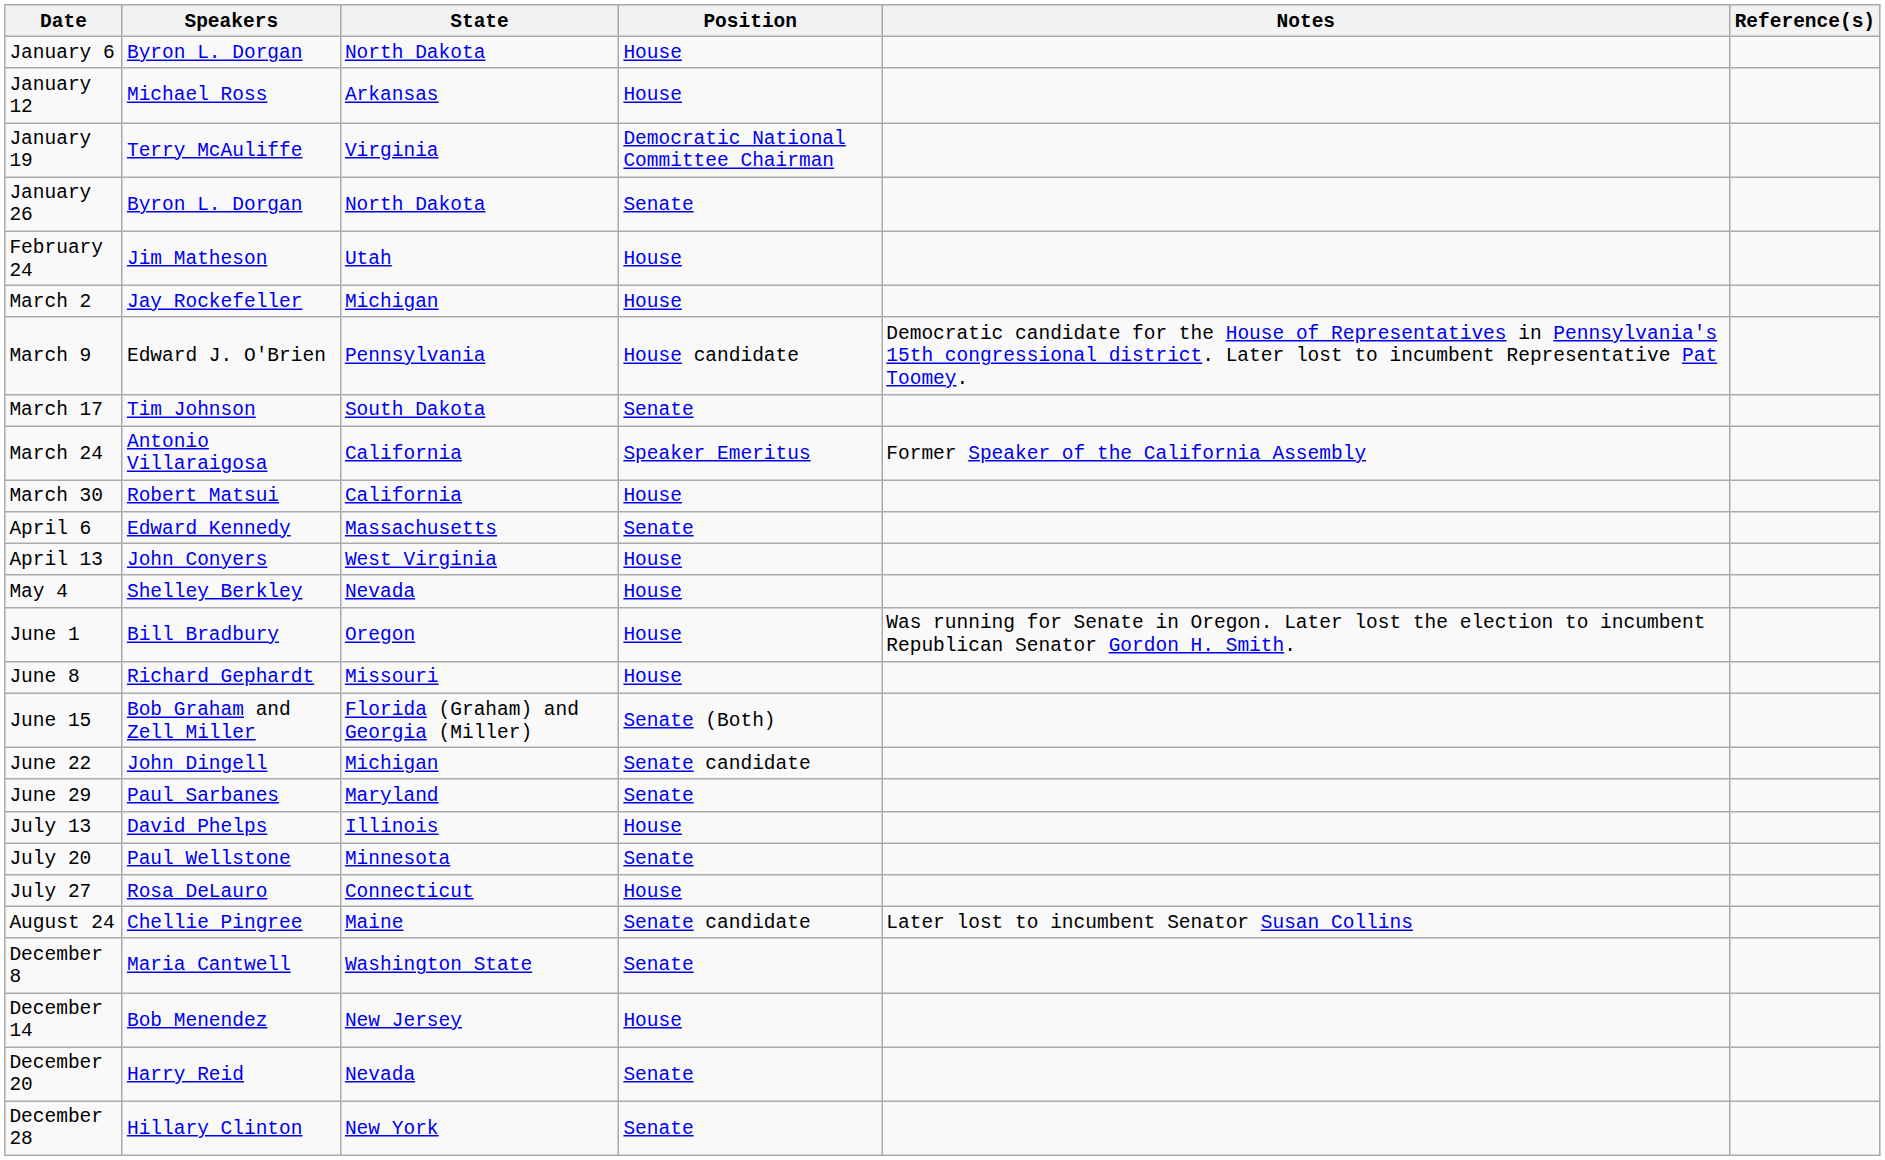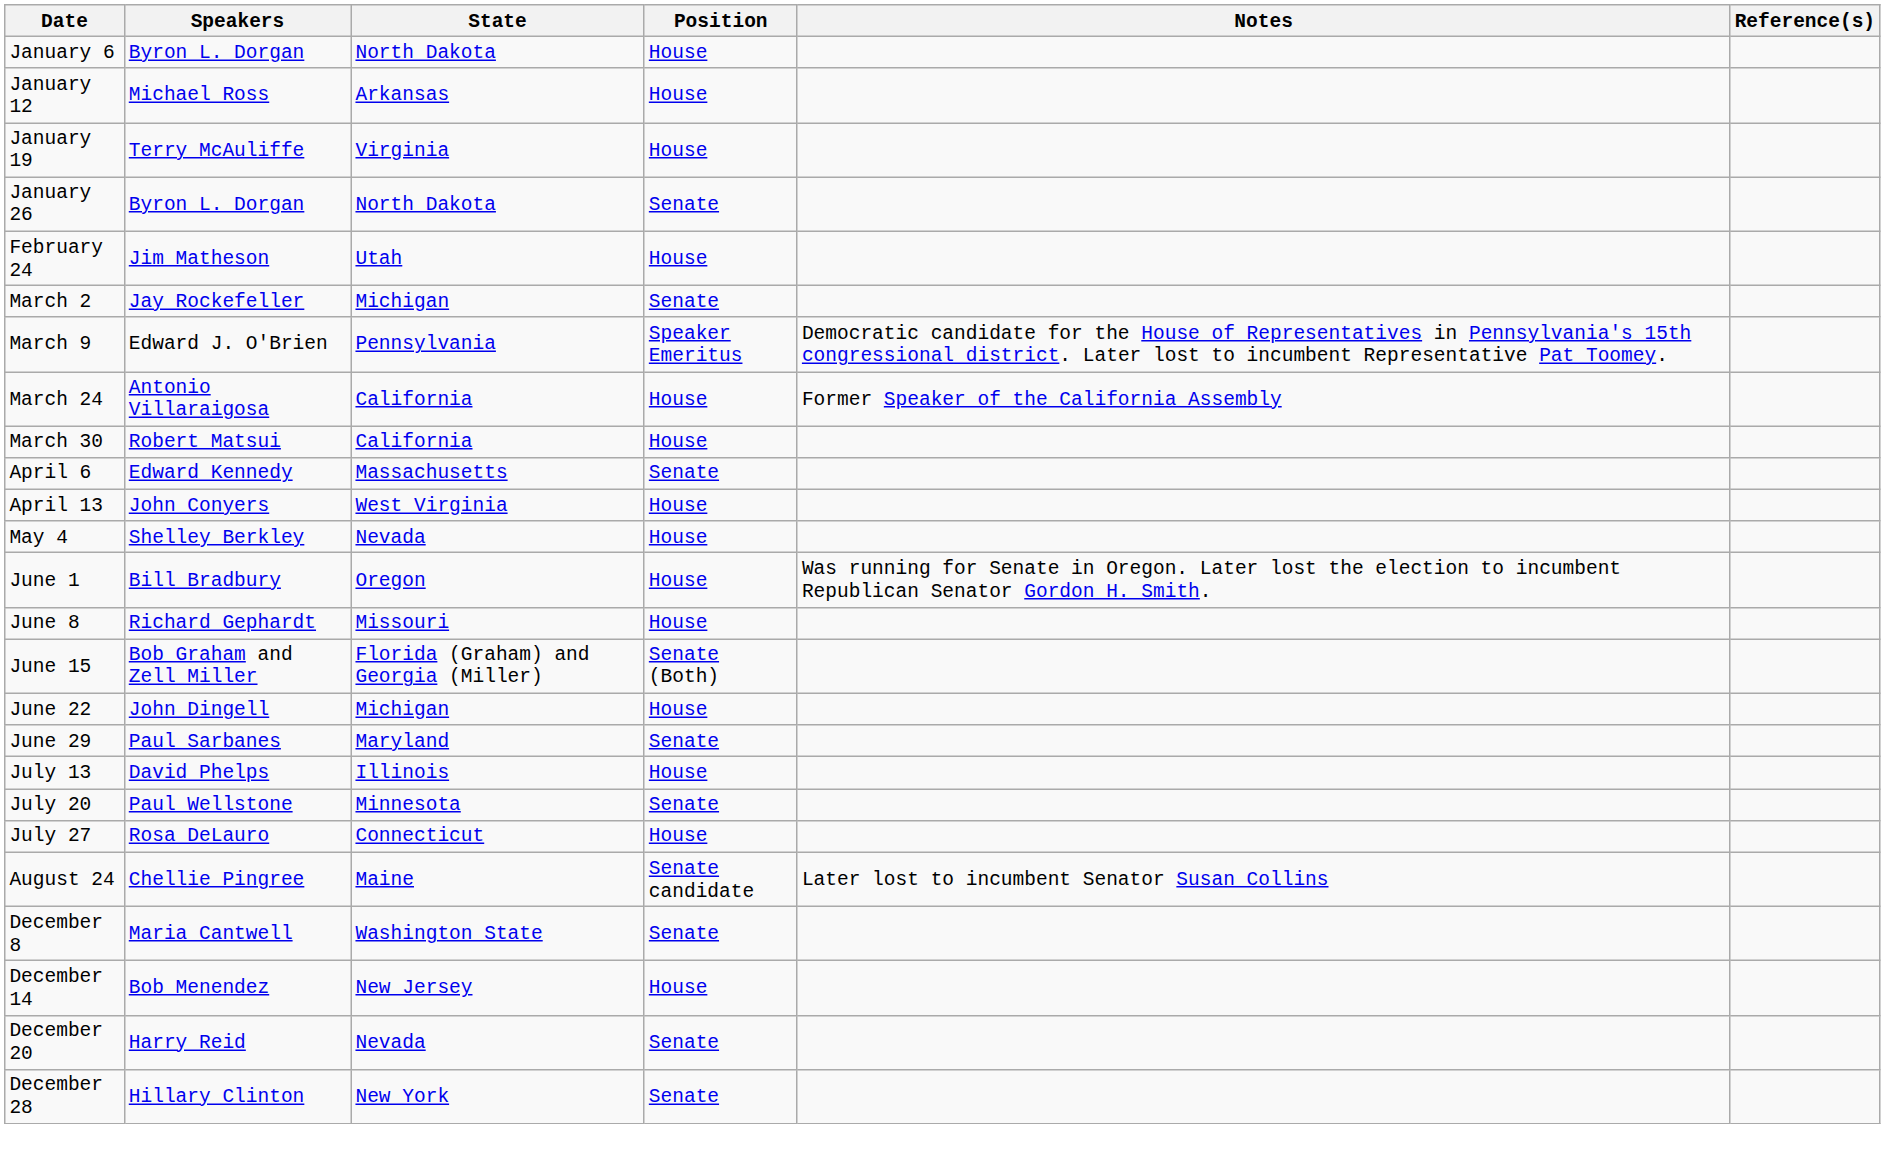January 19 | Position: Democratic National Committee Chairman -> House
March 2 | Position: House -> Senate
March 9 | Position: House candidate -> Speaker Emeritus
- row: March 17 | Tim Johnson | South Dakota | Senate
March 24 | Position: Speaker Emeritus -> House
June 22 | Position: Senate candidate -> House
